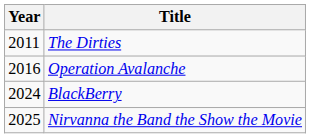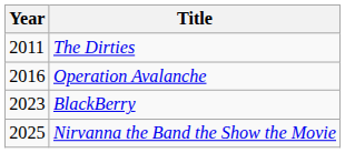BlackBerry | Year: 2024 -> 2023
